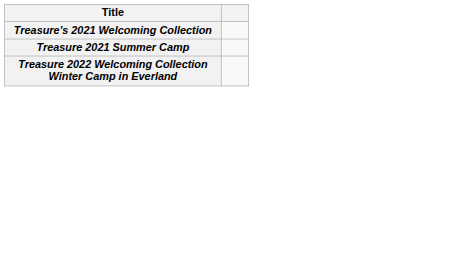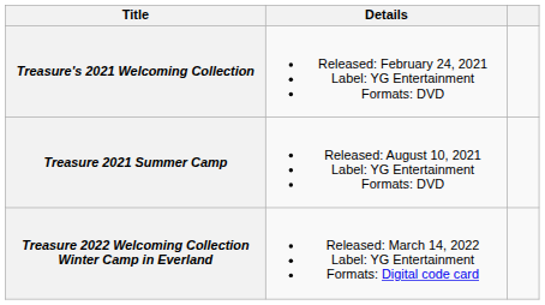+ column: Details | Released: February 24, 2021 Label: YG Entertainment Formats: DVD | Released: August 10, 2021 Label: YG Entertainment Formats: DVD | Released: March 14, 2022 Label: YG Entertainment Formats: Digital code card
